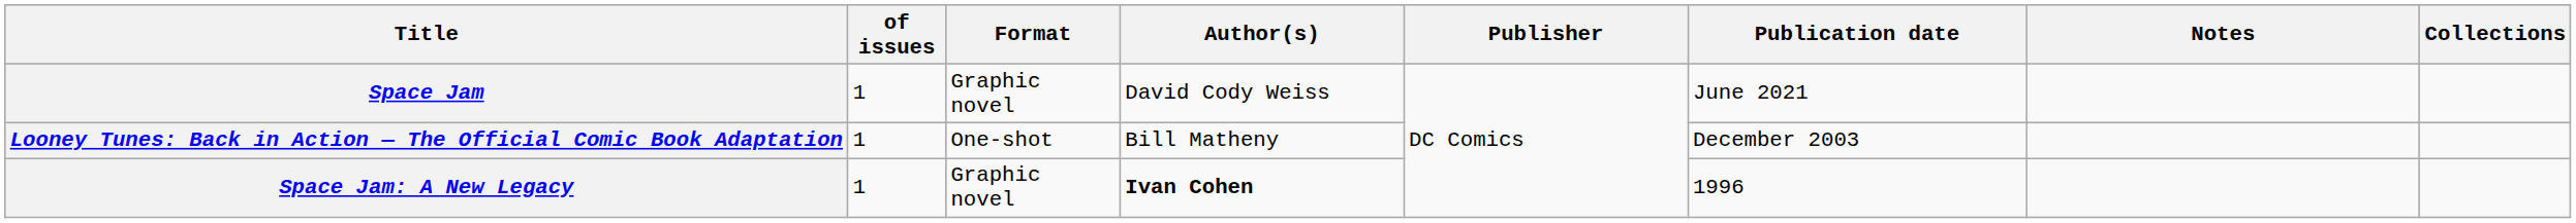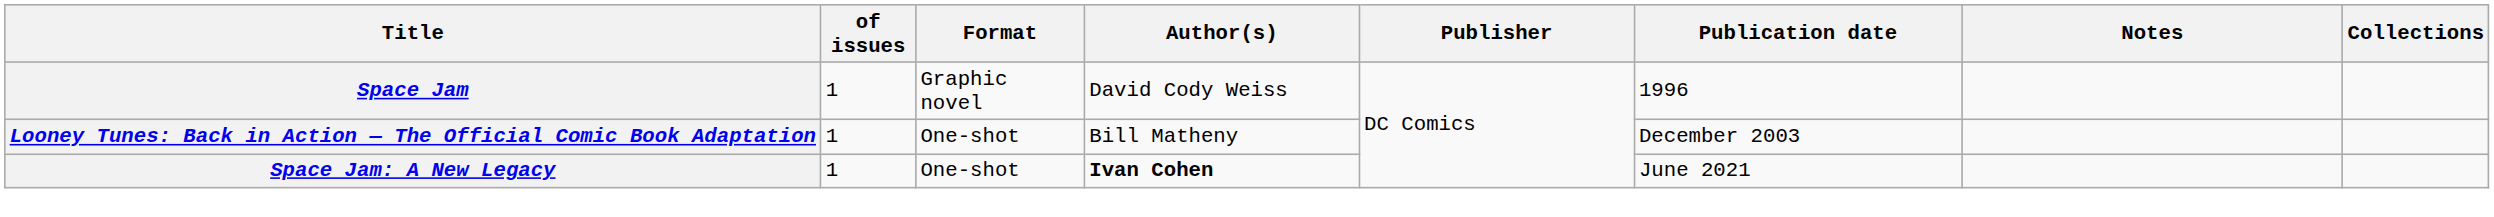Space Jam | Publication date: June 2021 -> 1996
Space Jam: A New Legacy | Format: Graphic novel -> One-shot
Space Jam: A New Legacy | Publication date: 1996 -> June 2021
